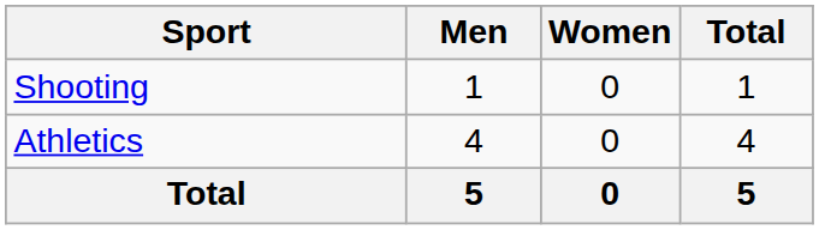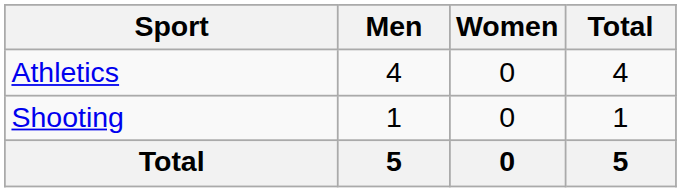rows swapped: Athletics <-> Shooting
